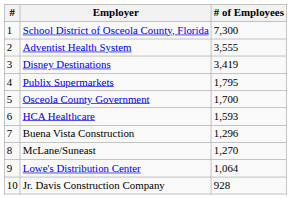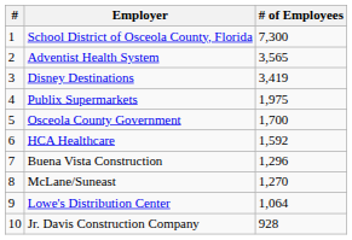Adventist Health System | # of Employees: 3,555 -> 3,565
Publix Supermarkets | # of Employees: 1,795 -> 1,975
HCA Healthcare | # of Employees: 1,593 -> 1,592
